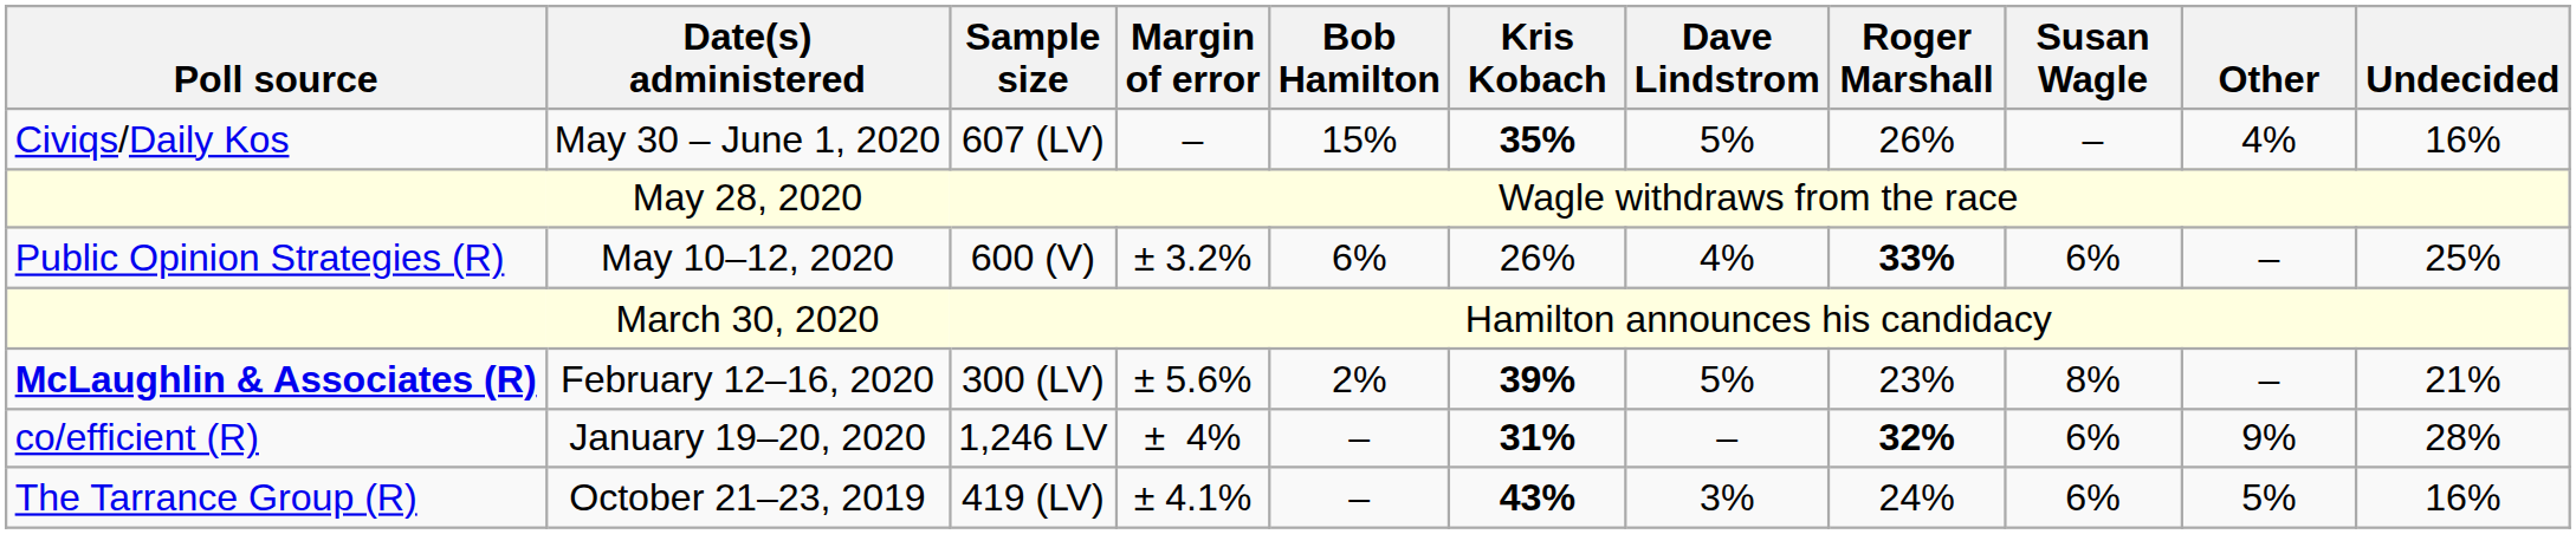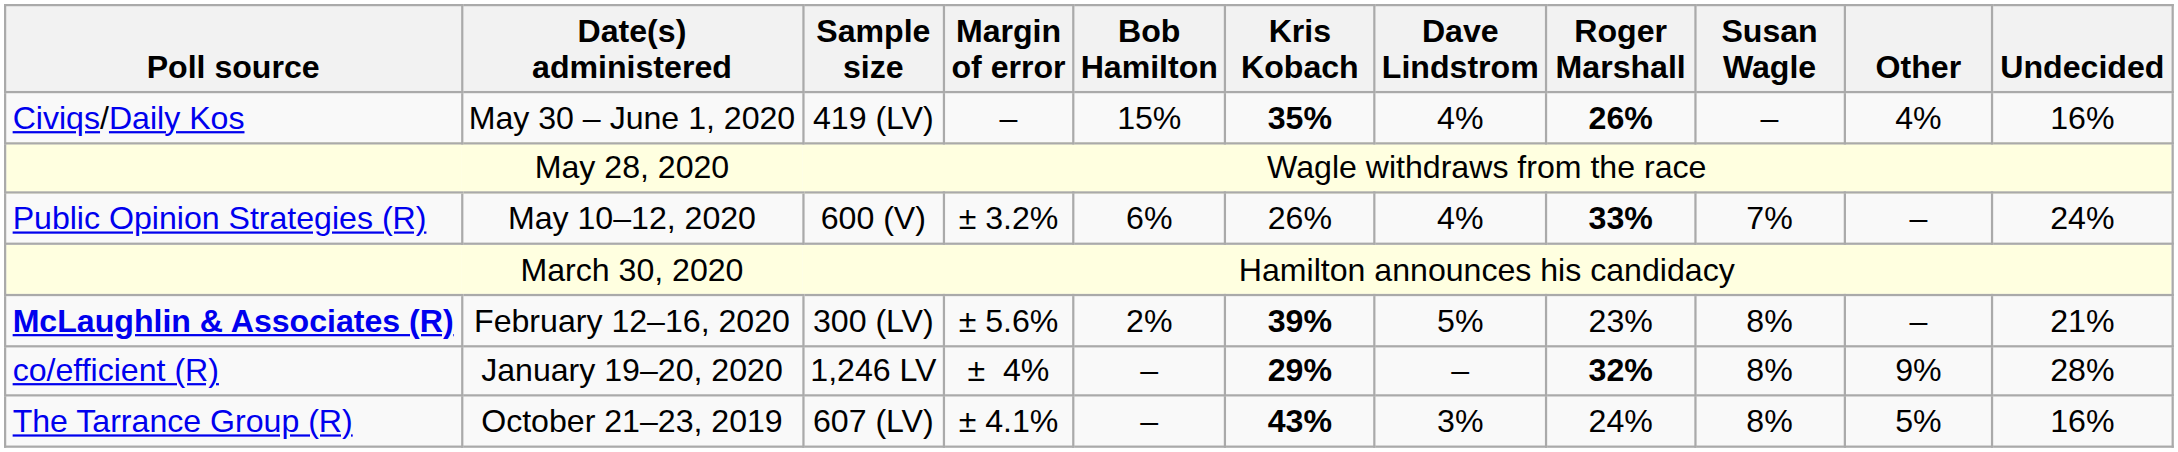May 30 – June 1, 2020 | Sample size: 607 (LV) -> 419 (LV)
May 30 – June 1, 2020 | Dave Lindstrom: 5% -> 4%
May 30 – June 1, 2020 | Roger Marshall: normal -> bold
May 10–12, 2020 | Susan Wagle: 6% -> 7%
May 10–12, 2020 | Undecided: 25% -> 24%
January 19–20, 2020 | Kris Kobach: 31% -> 29%
January 19–20, 2020 | Susan Wagle: 6% -> 8%
October 21–23, 2019 | Sample size: 419 (LV) -> 607 (LV)
October 21–23, 2019 | Susan Wagle: 6% -> 8%
